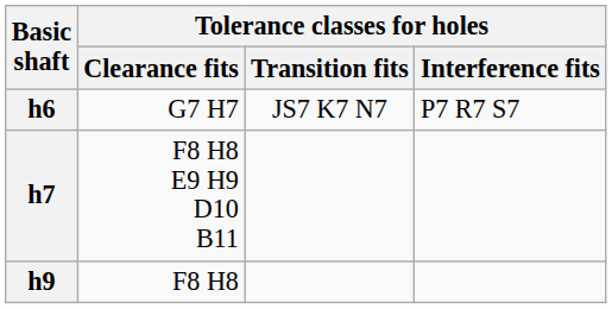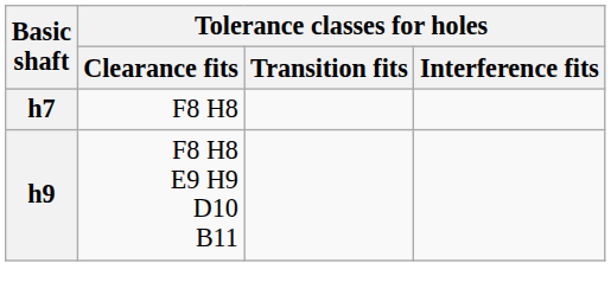- row: h6 | G7 H7 | JS7 K7 N7 | P7 R7 S7
h7 | Tolerance classes for holes / Clearance fits: F8 H8 E9 H9 D10 B11 -> F8 H8
h9 | Tolerance classes for holes / Clearance fits: F8 H8 -> F8 H8 E9 H9 D10 B11
